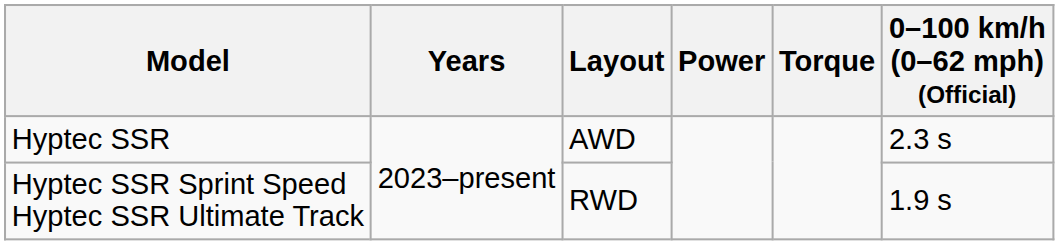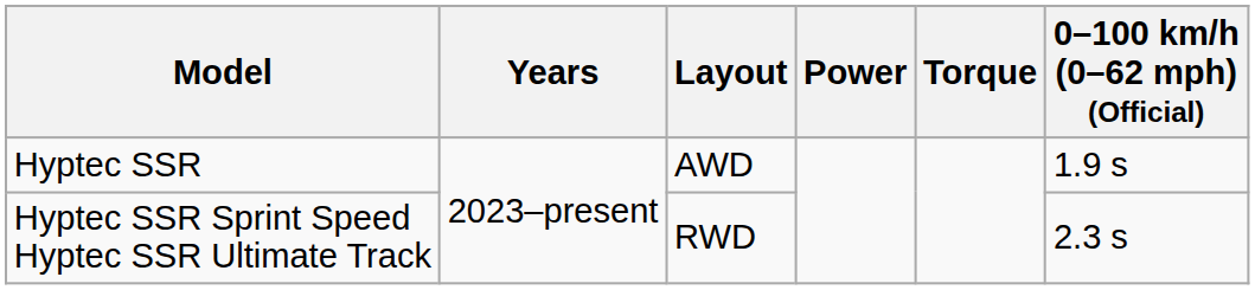Hyptec SSR | 0–100 km/h (0–62 mph) (Official): 2.3 s -> 1.9 s
Hyptec SSR Sprint Speed Hyptec SSR Ultimate Track | 0–100 km/h (0–62 mph) (Official): 1.9 s -> 2.3 s
